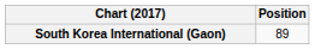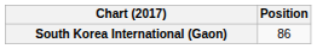South Korea International (Gaon) | Position: 89 -> 86
